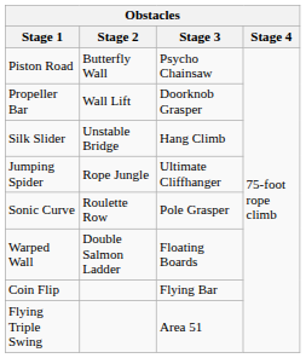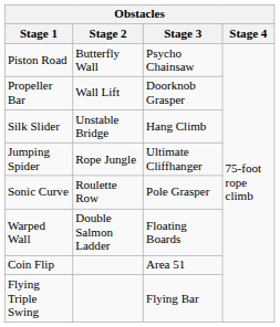Coin Flip | Stage 3: Flying Bar -> Area 51
Flying Triple Swing | Stage 3: Area 51 -> Flying Bar
